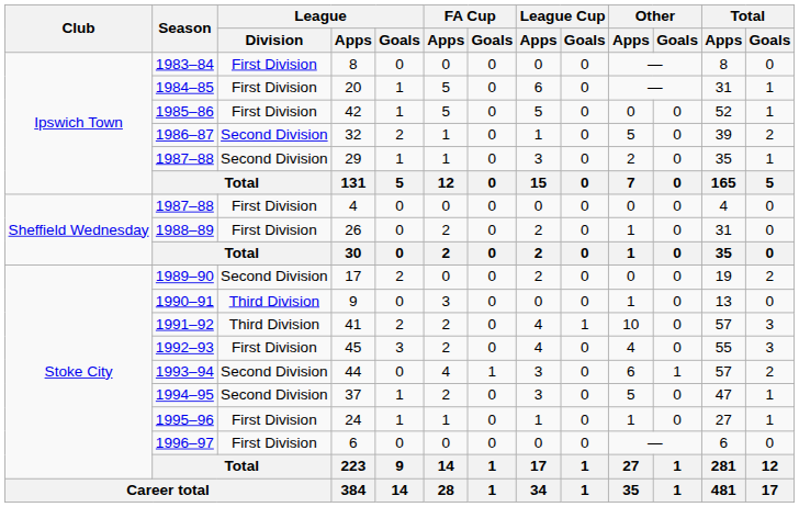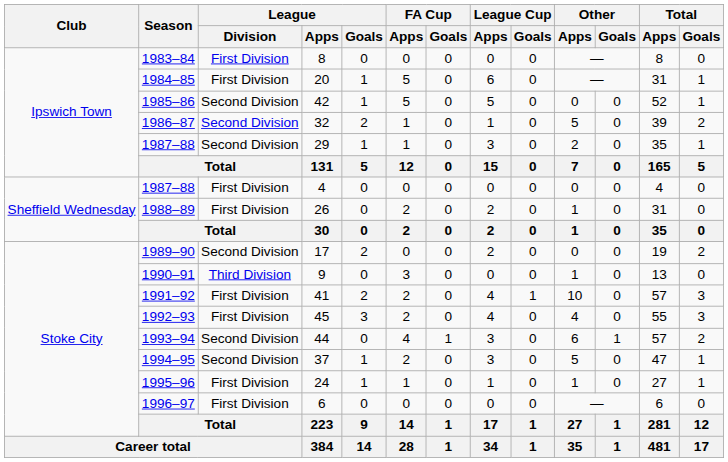42 | League / Division: First Division -> Second Division
41 | League / Division: Third Division -> First Division
